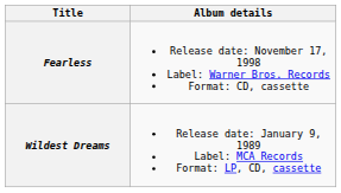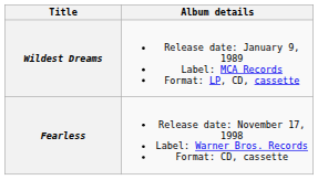rows swapped: Wildest Dreams <-> Fearless
